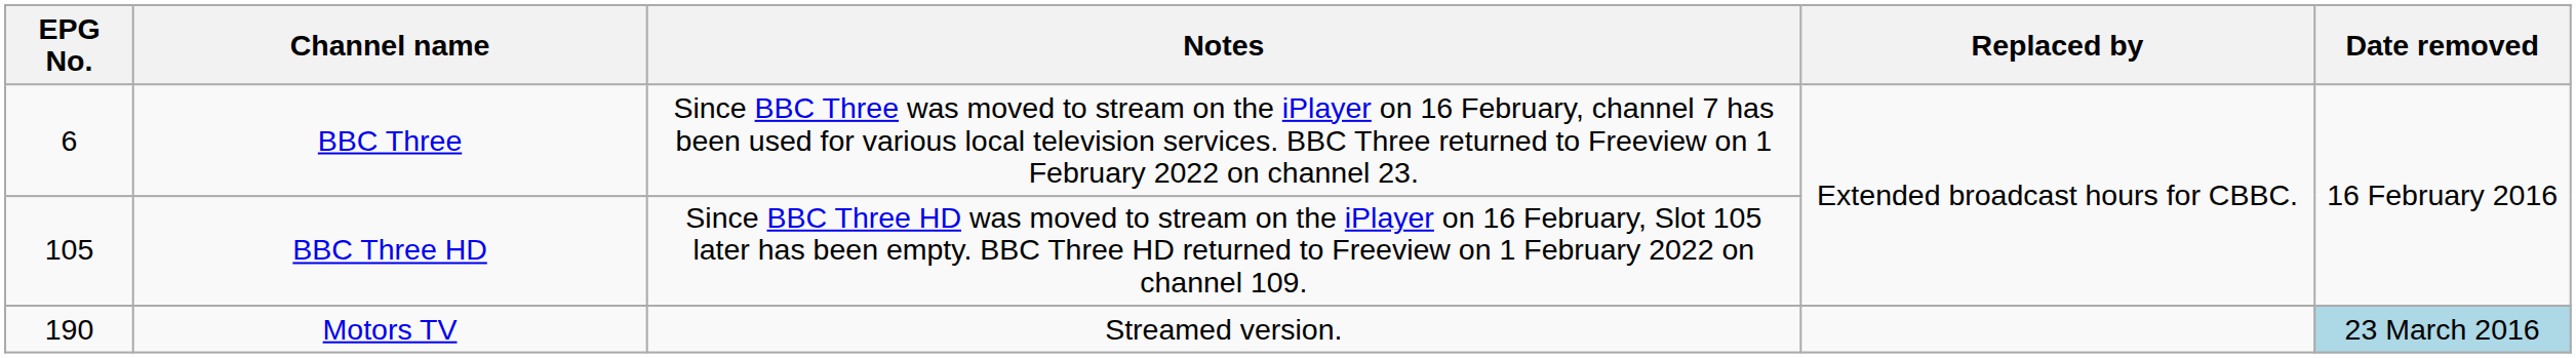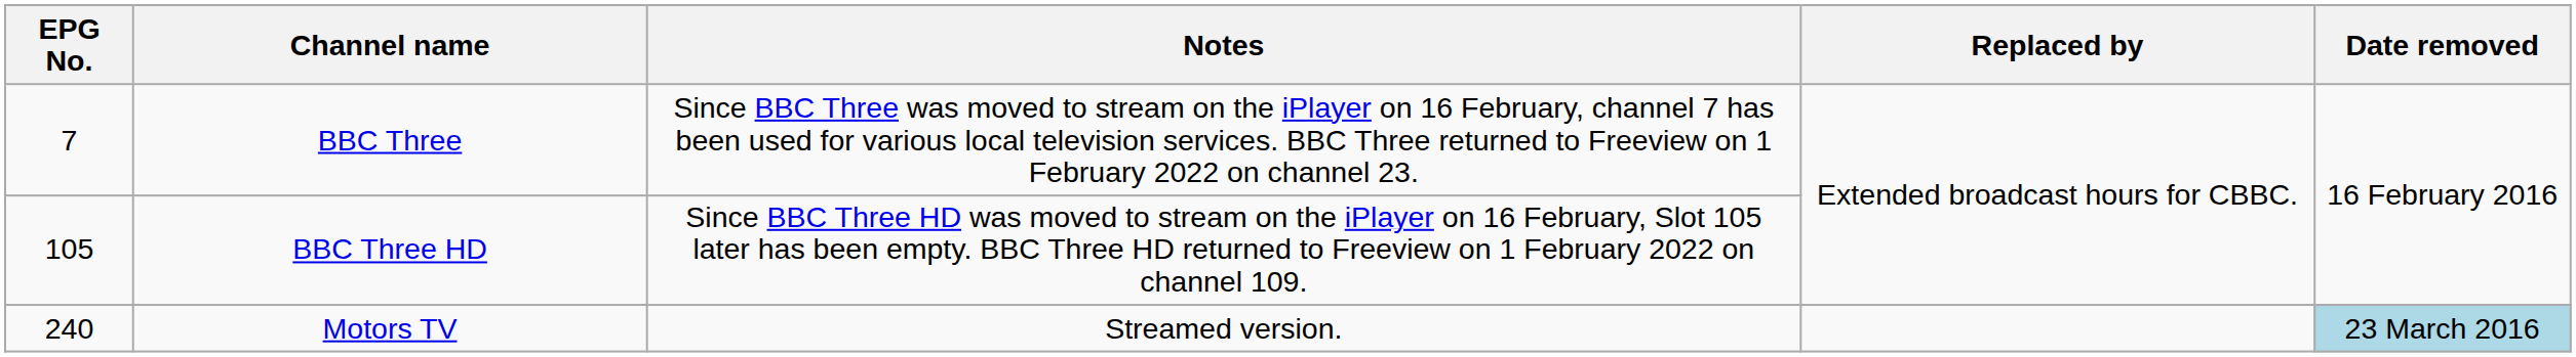BBC Three | EPG No.: 6 -> 7
Motors TV | EPG No.: 190 -> 240
